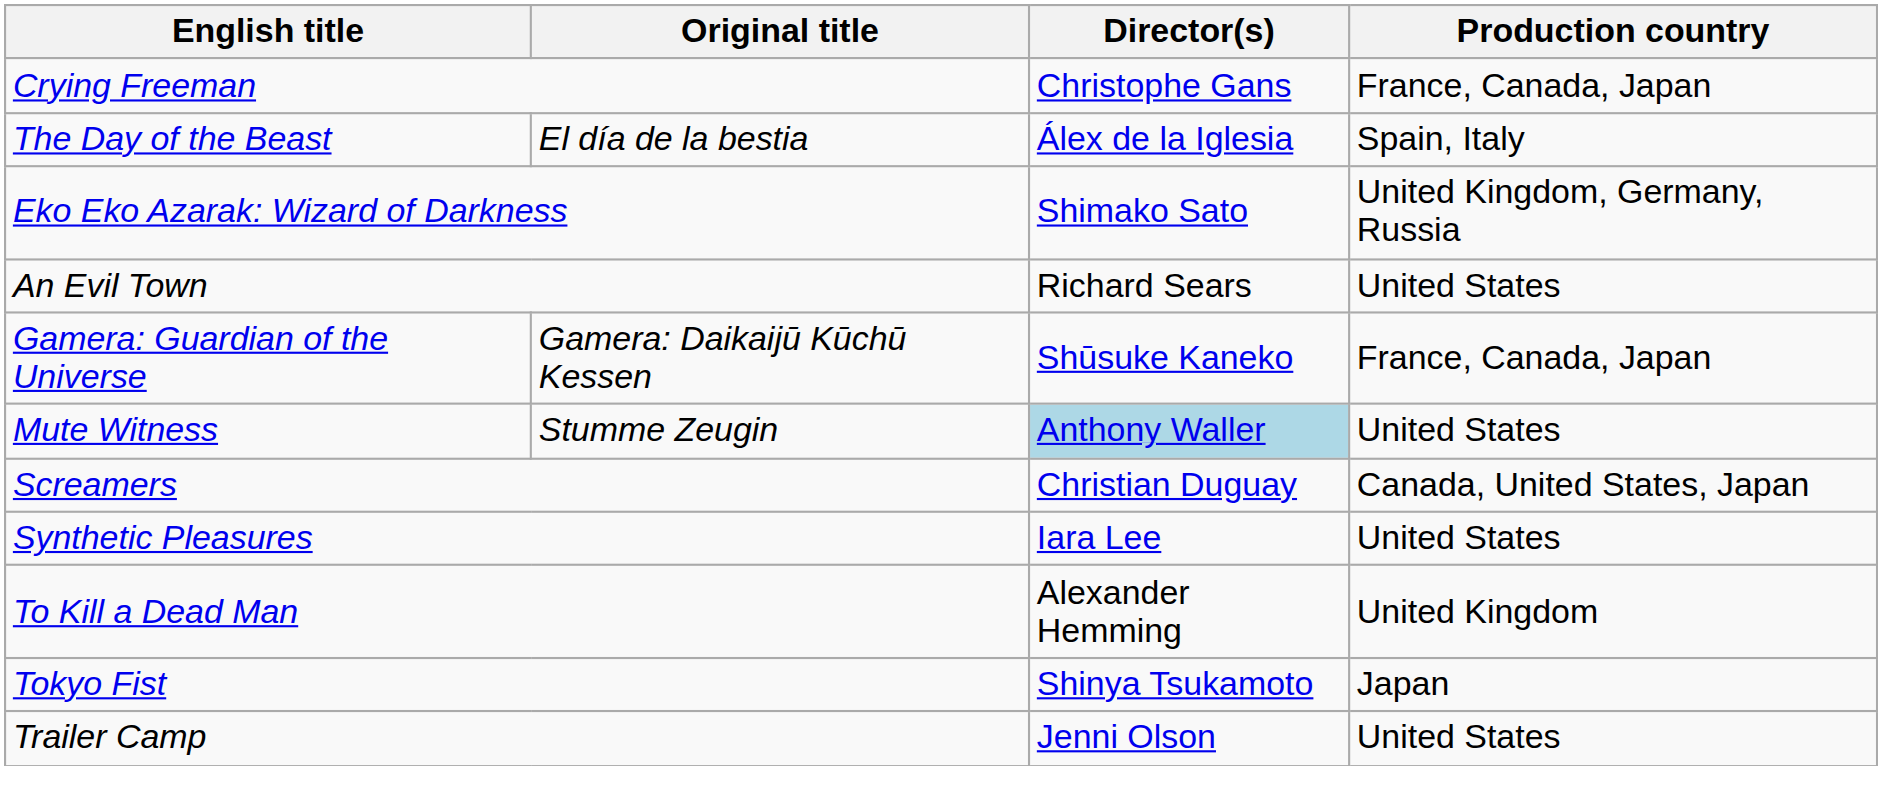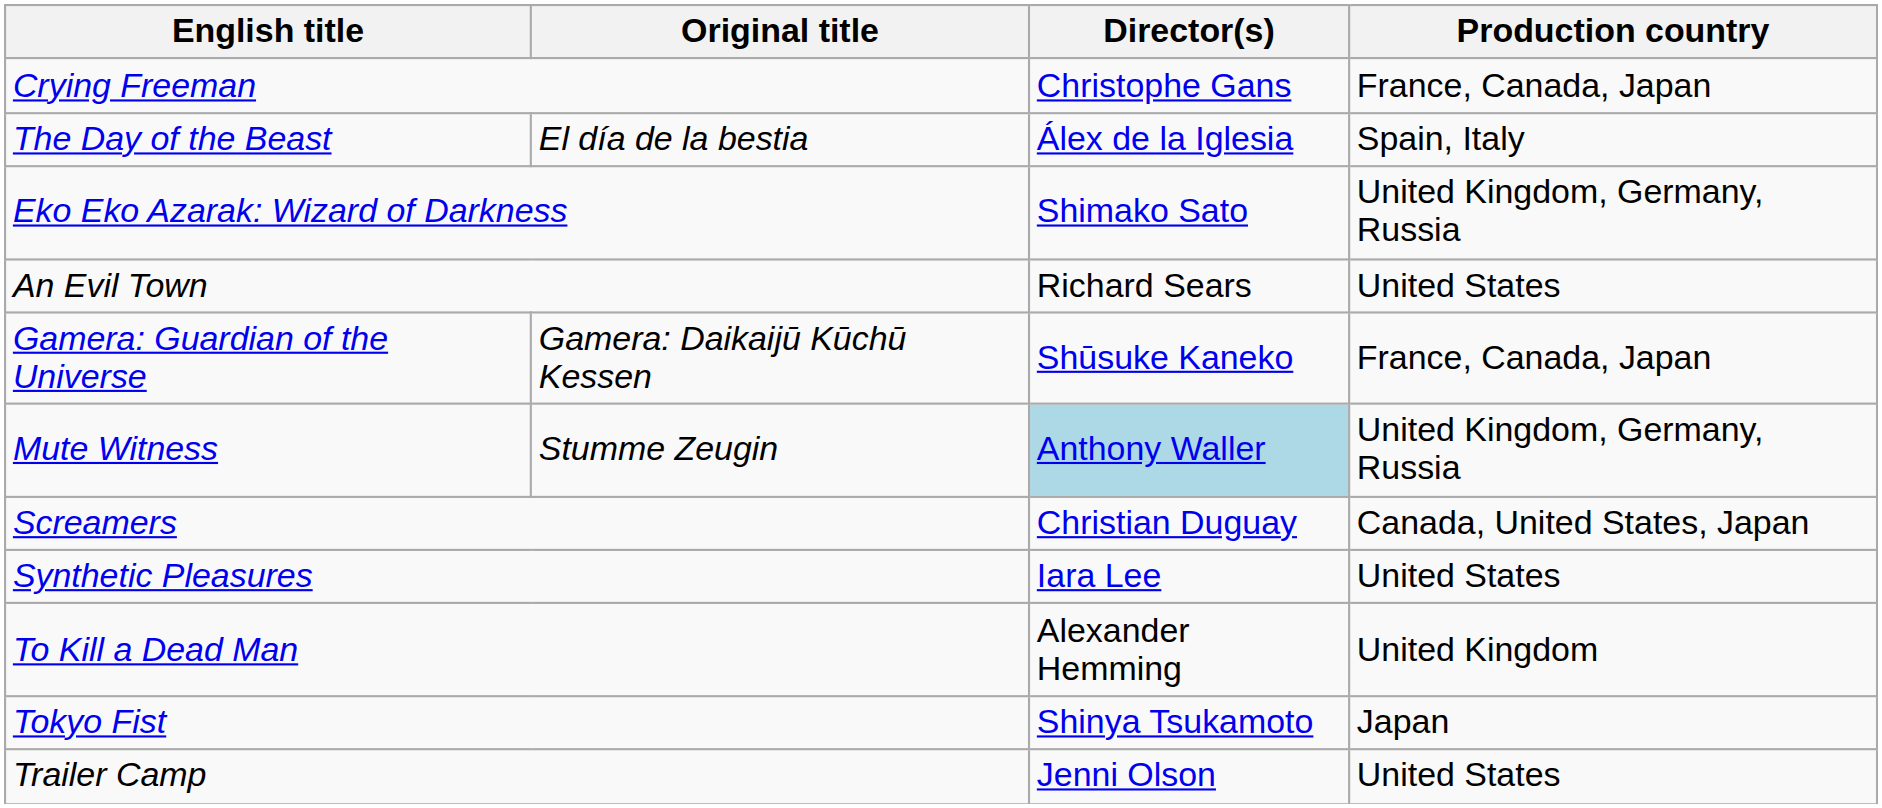Mute Witness | Production country: United States -> United Kingdom, Germany, Russia
